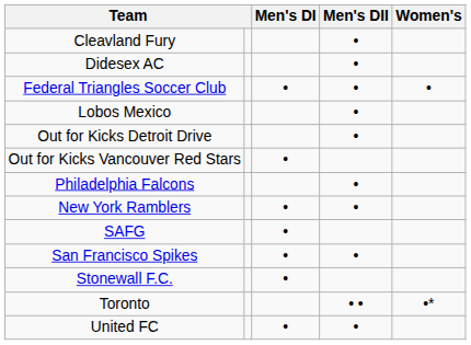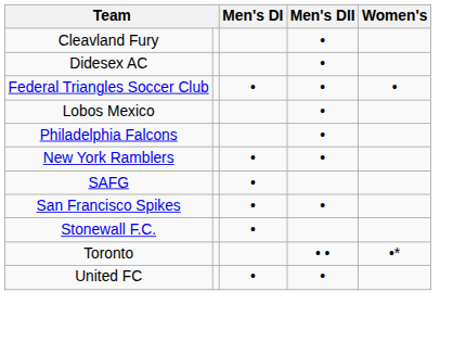- row: Out for Kicks Detroit Drive | •
- row: Out for Kicks Vancouver Red Stars | •
